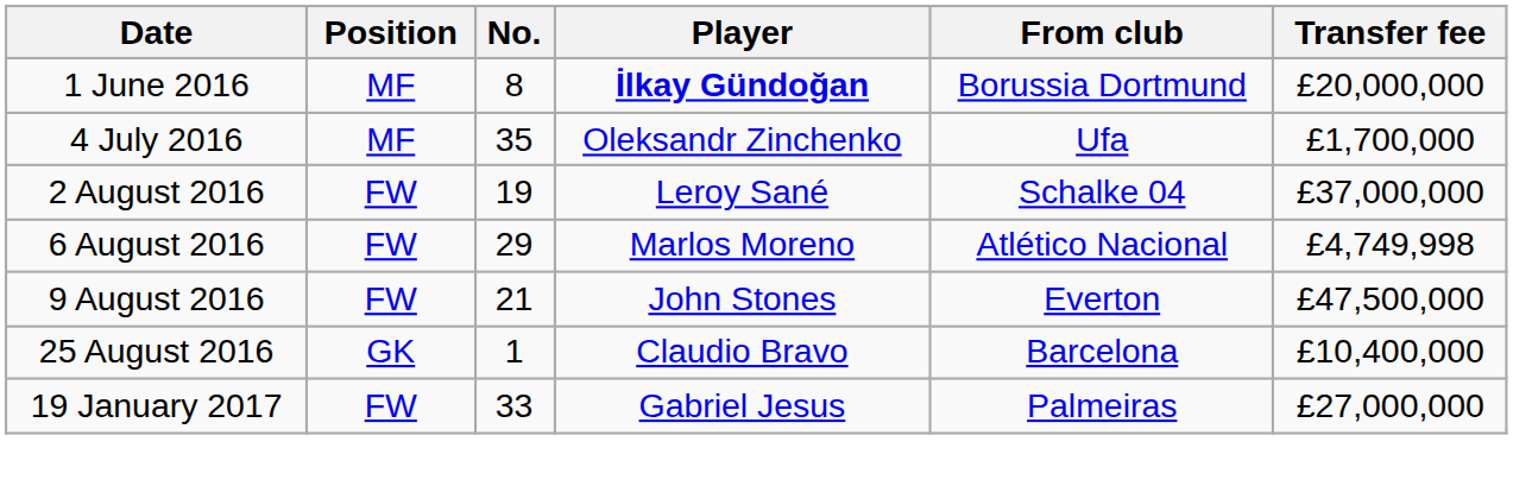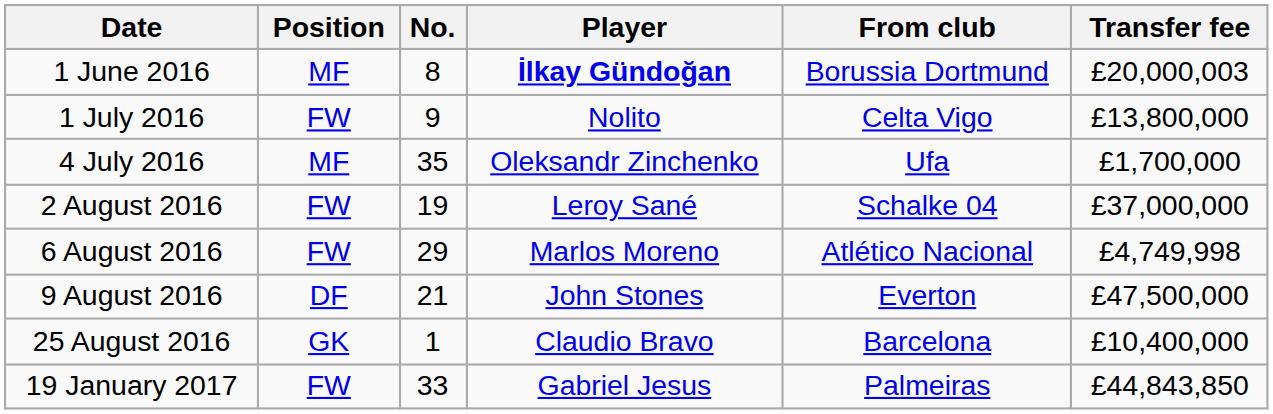1 June 2016 | Transfer fee: £20,000,000 -> £20,000,003
+ row: 1 July 2016 | FW | 9 | Nolito | Celta Vigo | £13,800,000
9 August 2016 | Position: FW -> DF
19 January 2017 | Transfer fee: £27,000,000 -> £44,843,850
